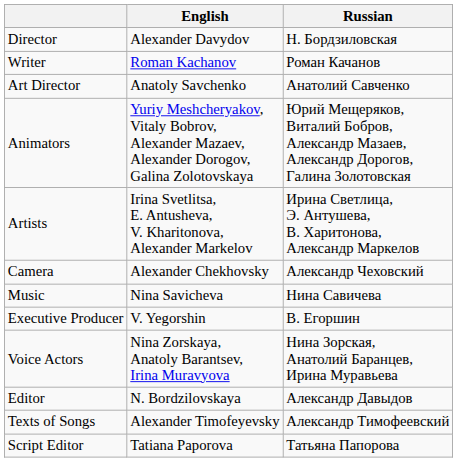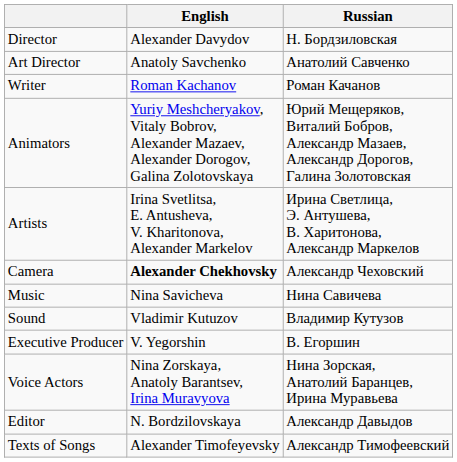rows swapped: Writer <-> Art Director
Camera | English: normal -> bold
+ row: Sound | Vladimir Kutuzov | Владимир Кутузов
- row: Script Editor | Tatiana Paporova | Татьяна Папорова
